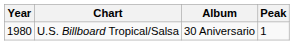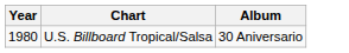- column: Peak | 1
